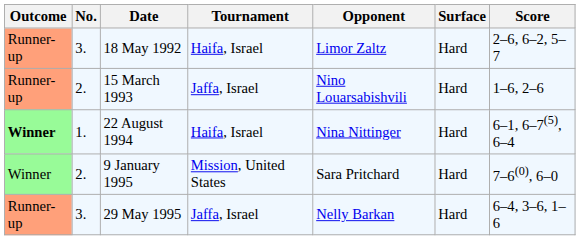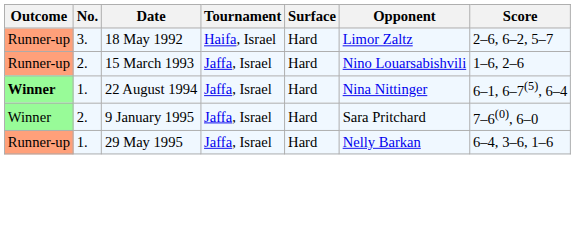columns swapped: Surface <-> Opponent
22 August 1994 | Tournament: Haifa, Israel -> Jaffa, Israel
9 January 1995 | Tournament: Mission, United States -> Jaffa, Israel
29 May 1995 | No.: 3. -> 1.
